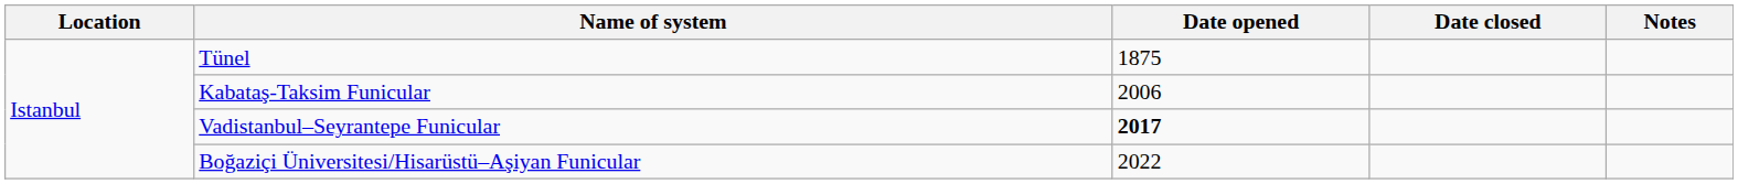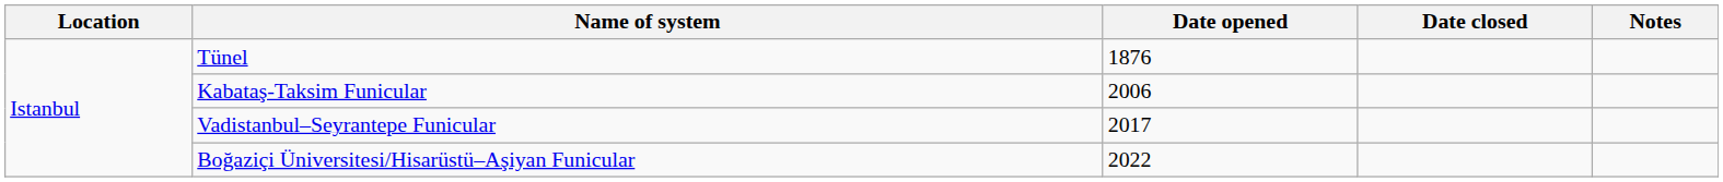Tünel | Date opened: 1875 -> 1876
Vadistanbul–Seyrantepe Funicular | Date opened: bold -> normal
